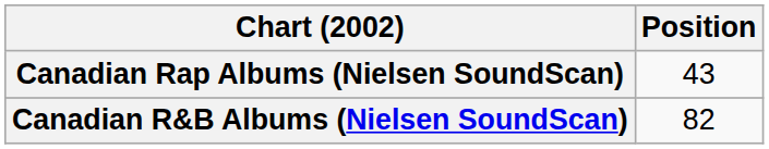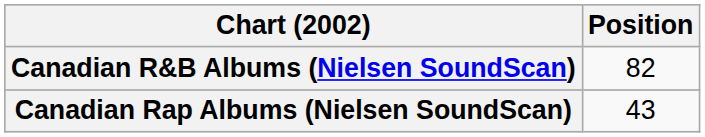rows swapped: Canadian R&B Albums (Nielsen SoundScan) <-> Canadian Rap Albums (Nielsen SoundScan)
